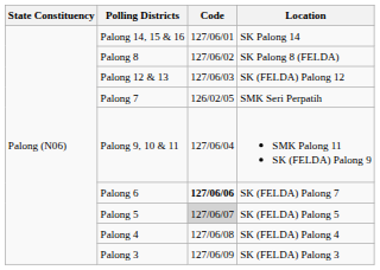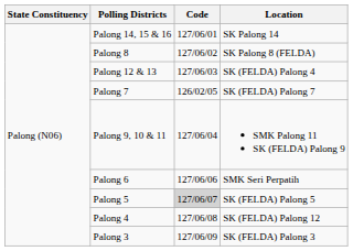Palong 12 & 13 | Location: SK (FELDA) Palong 12 -> SK (FELDA) Palong 4
Palong 7 | Location: SMK Seri Perpatih -> SK (FELDA) Palong 7
Palong 6 | Code: bold -> normal
Palong 6 | Location: SK (FELDA) Palong 7 -> SMK Seri Perpatih
Palong 4 | Location: SK (FELDA) Palong 4 -> SK (FELDA) Palong 12
